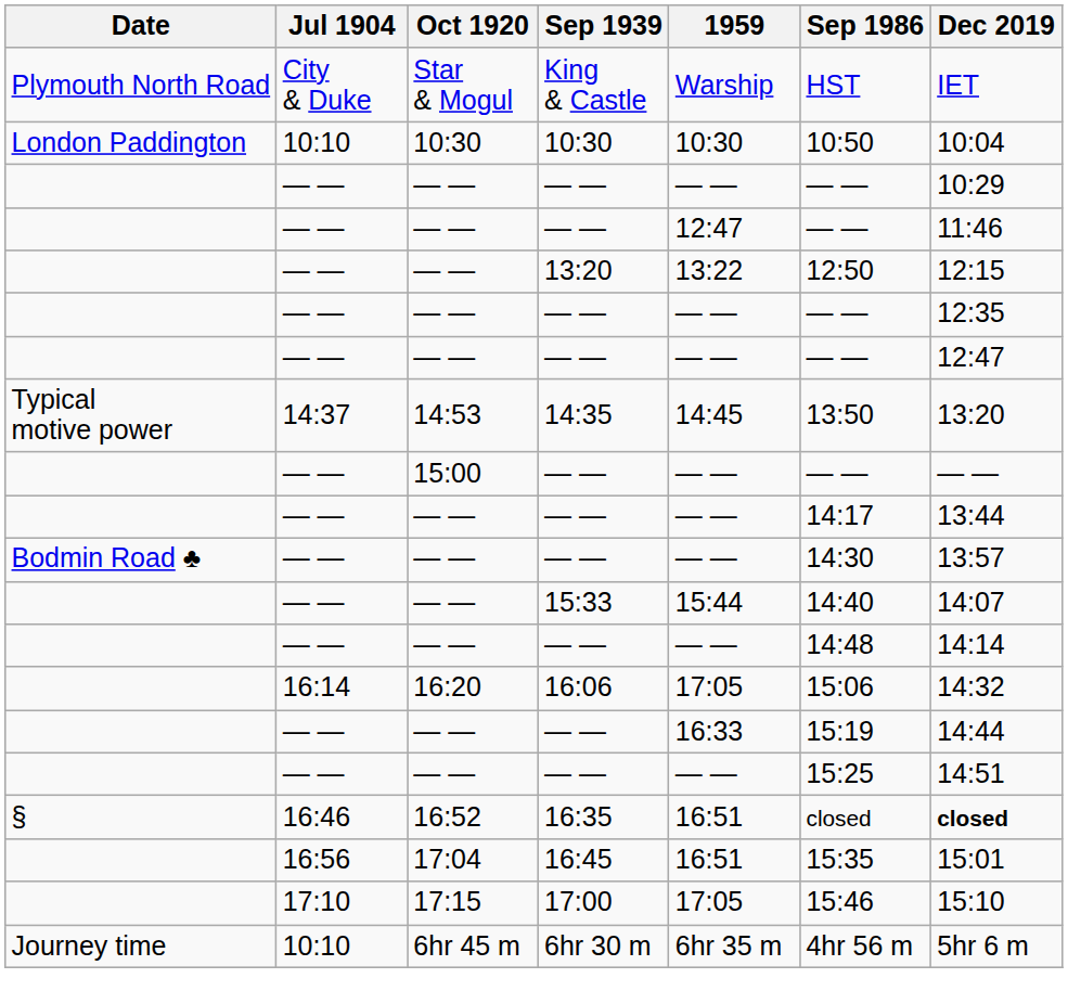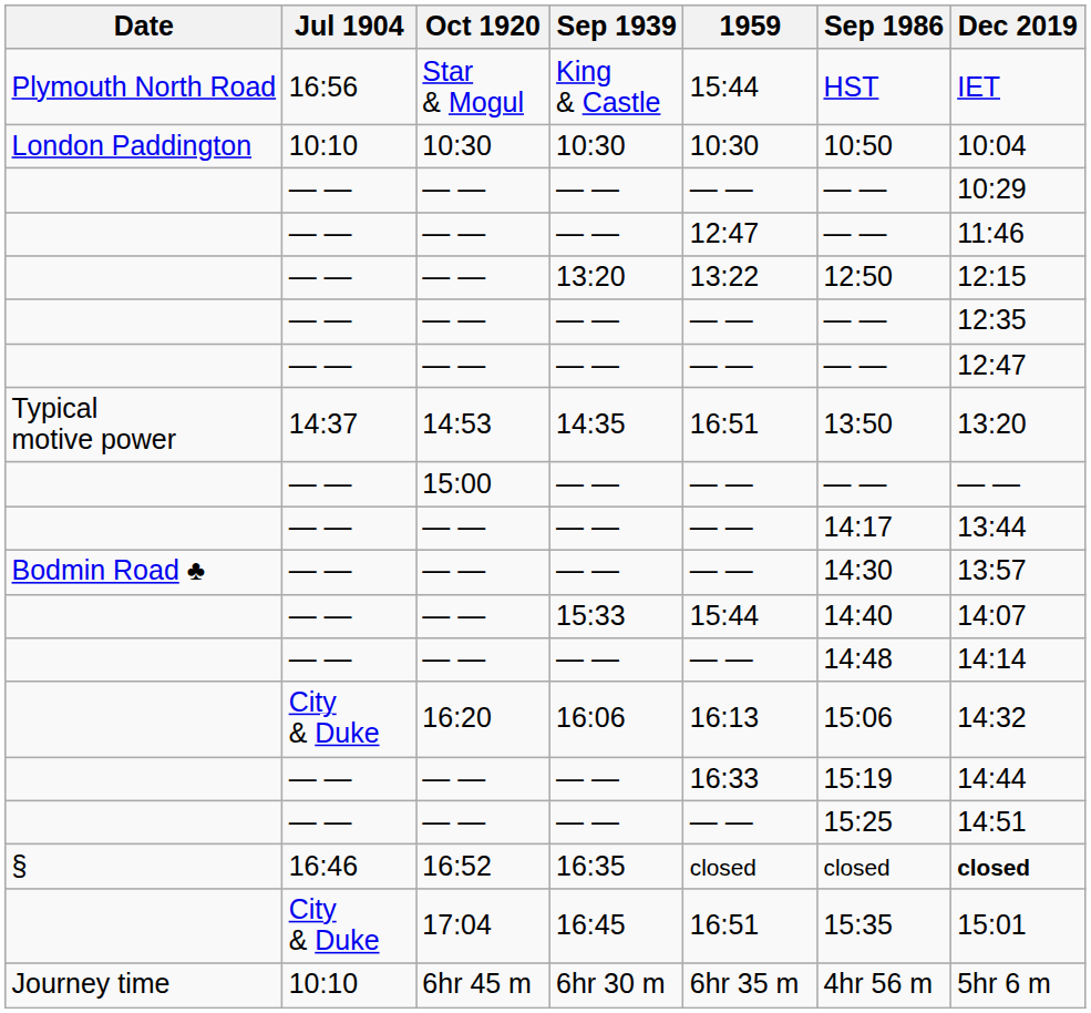King & Castle | Jul 1904: City & Duke -> 16:56
King & Castle | 1959: Warship -> 15:44
14:35 | 1959: 14:45 -> 16:51
16:06 | Jul 1904: 16:14 -> City & Duke
16:06 | 1959: 17:05 -> 16:13
16:35 | 1959: 16:51 -> closed
16:45 | Jul 1904: 16:56 -> City & Duke
- row: 17:10 | 17:15 | 17:00 | 17:05 | 15:46 | 15:10
